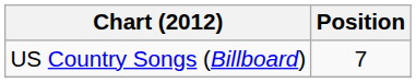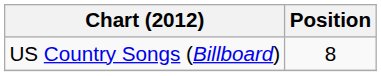US Country Songs (Billboard) | Position: 7 -> 8
